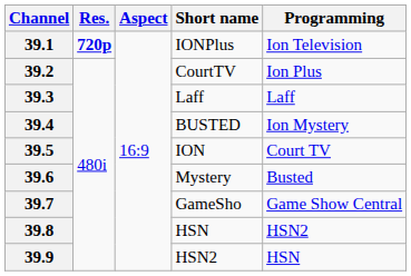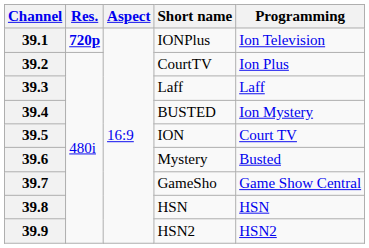39.8 | Programming: HSN2 -> HSN
39.9 | Programming: HSN -> HSN2
